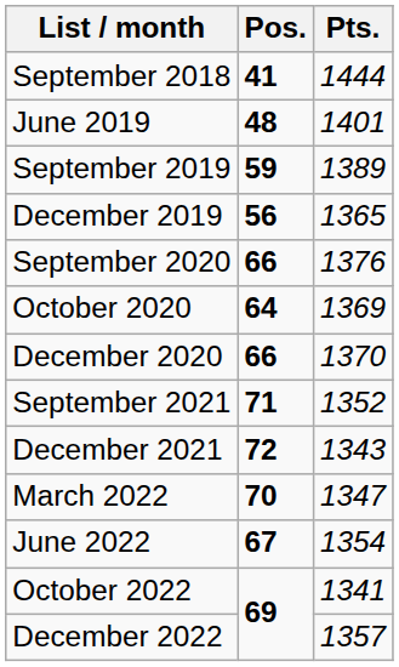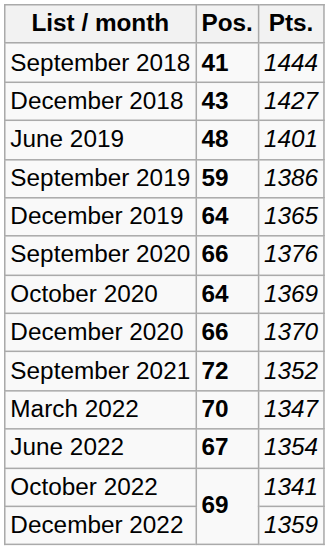+ row: December 2018 | 43 | 1427
September 2019 | Pts.: 1389 -> 1386
December 2019 | Pos.: 56 -> 64
September 2021 | Pos.: 71 -> 72
- row: December 2021 | 72 | 1343
December 2022 | Pts.: 1357 -> 1359
